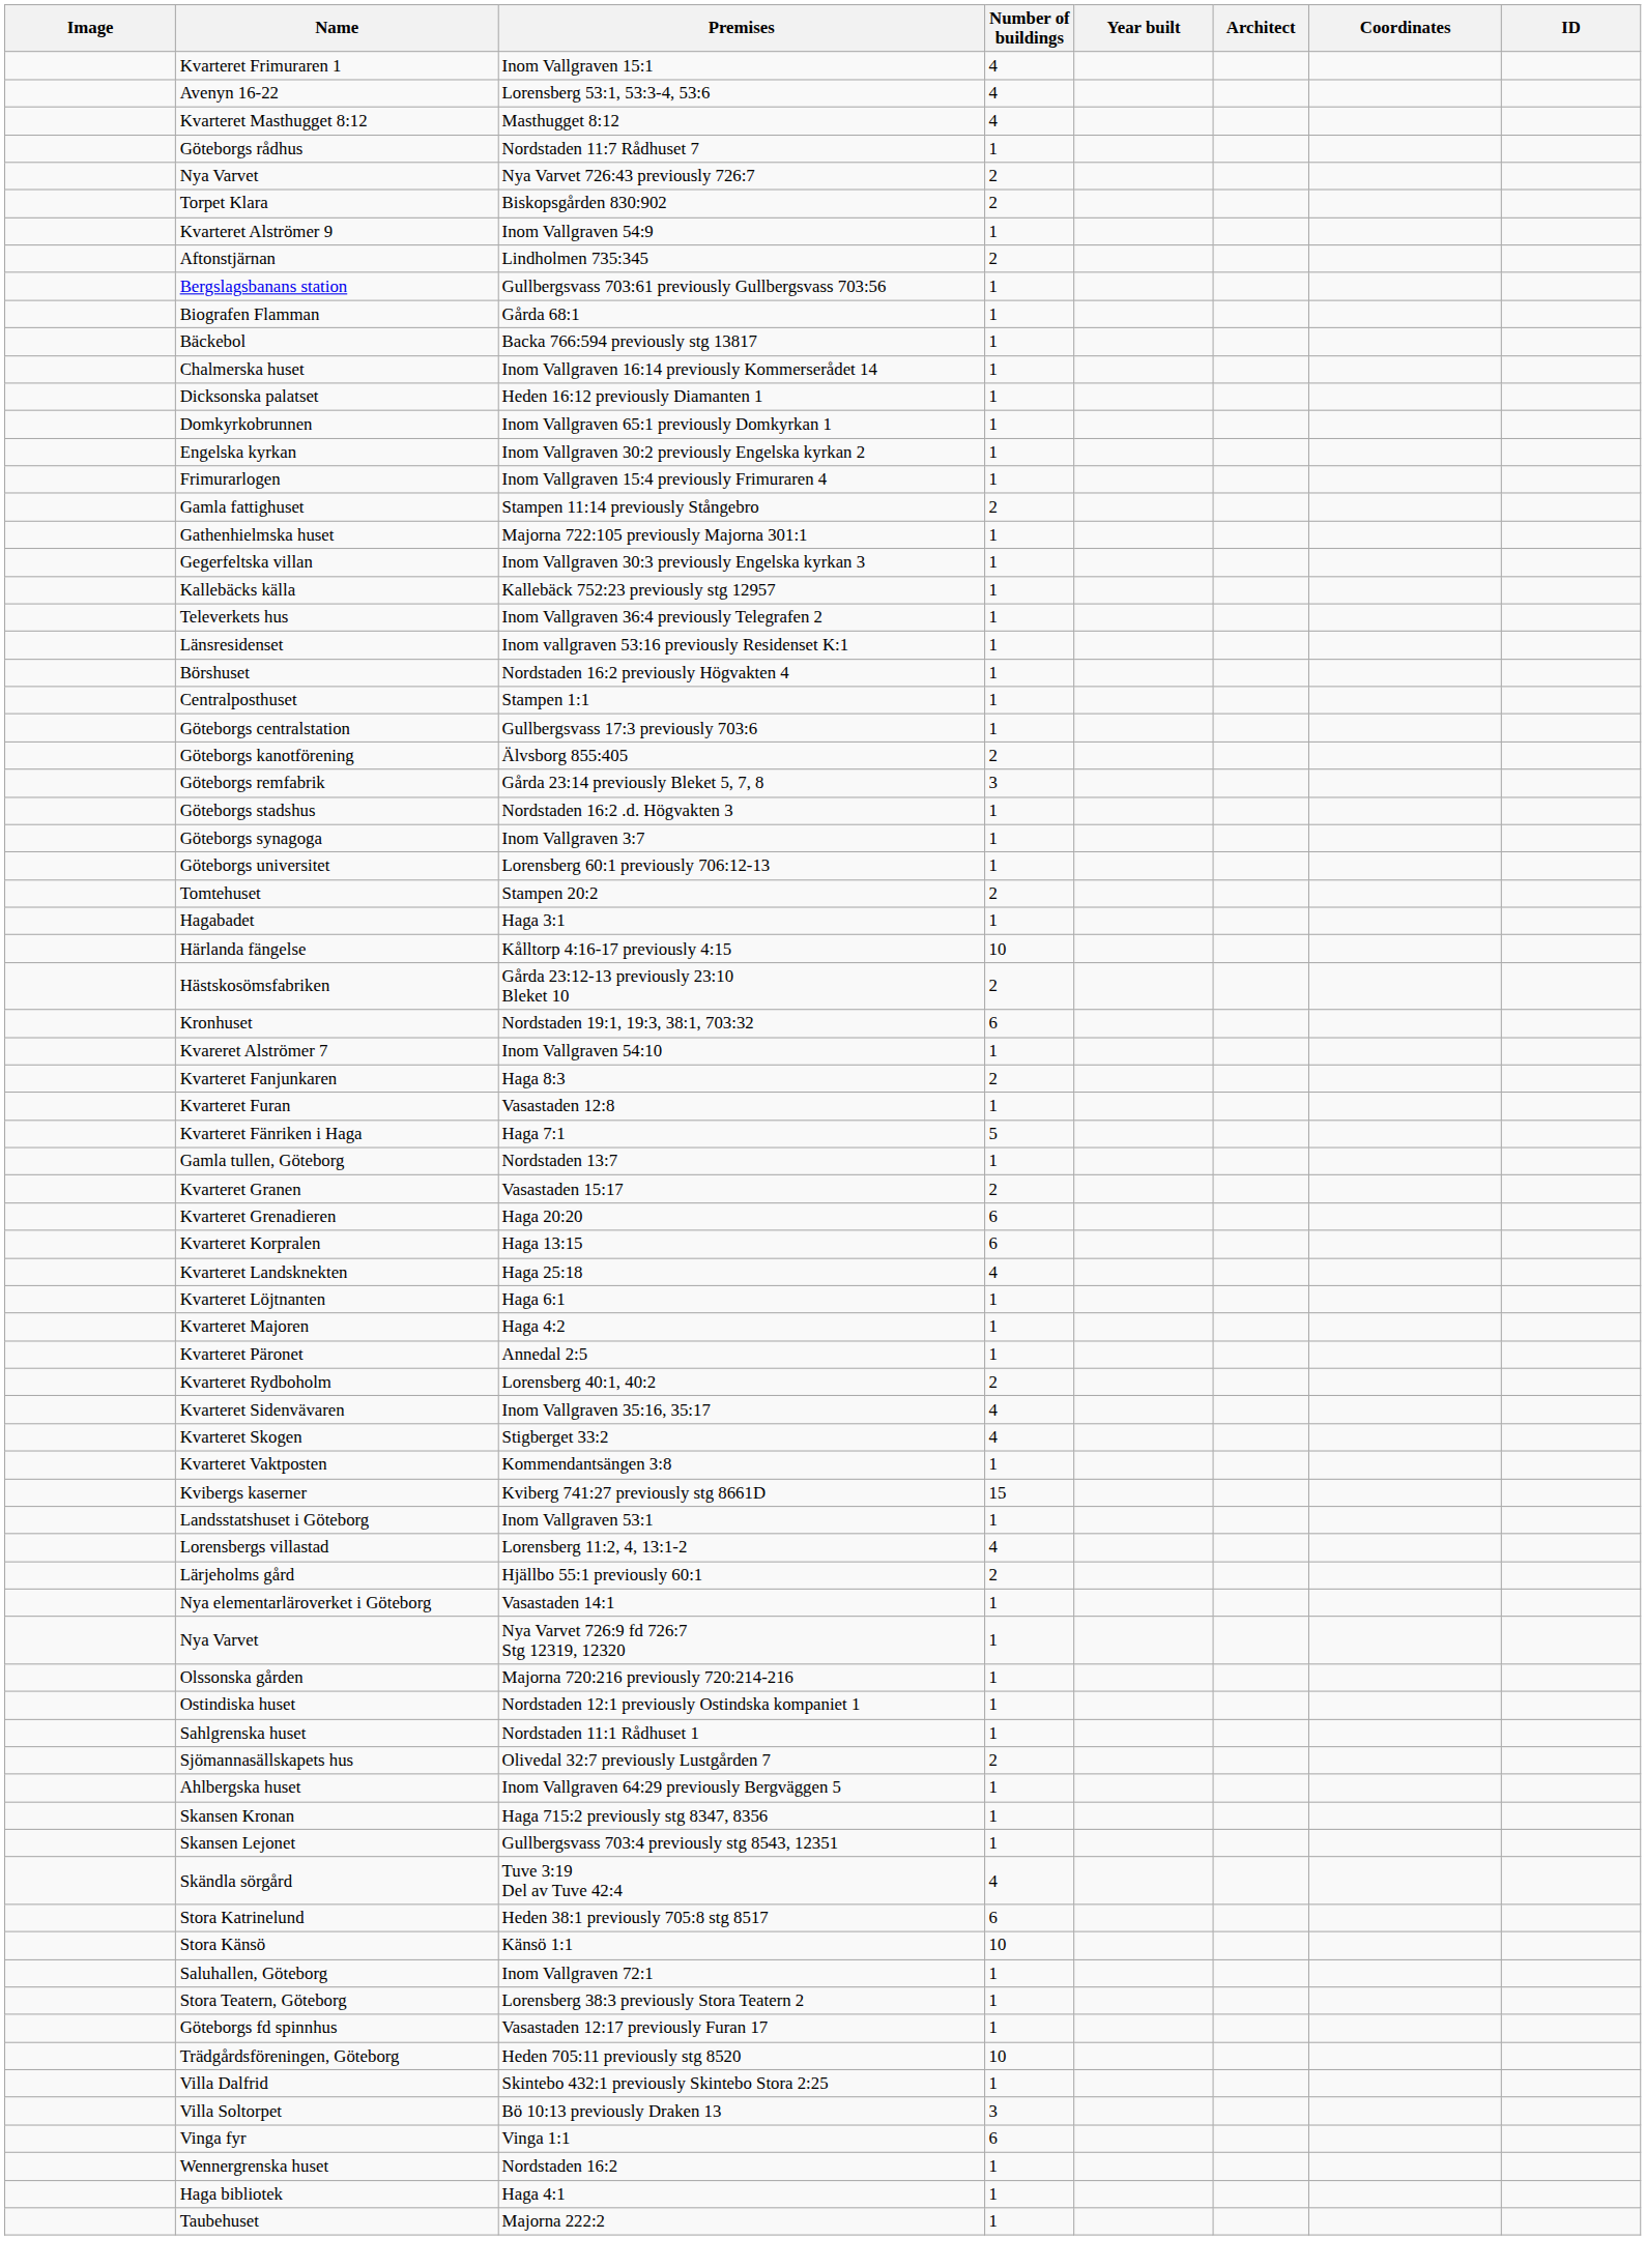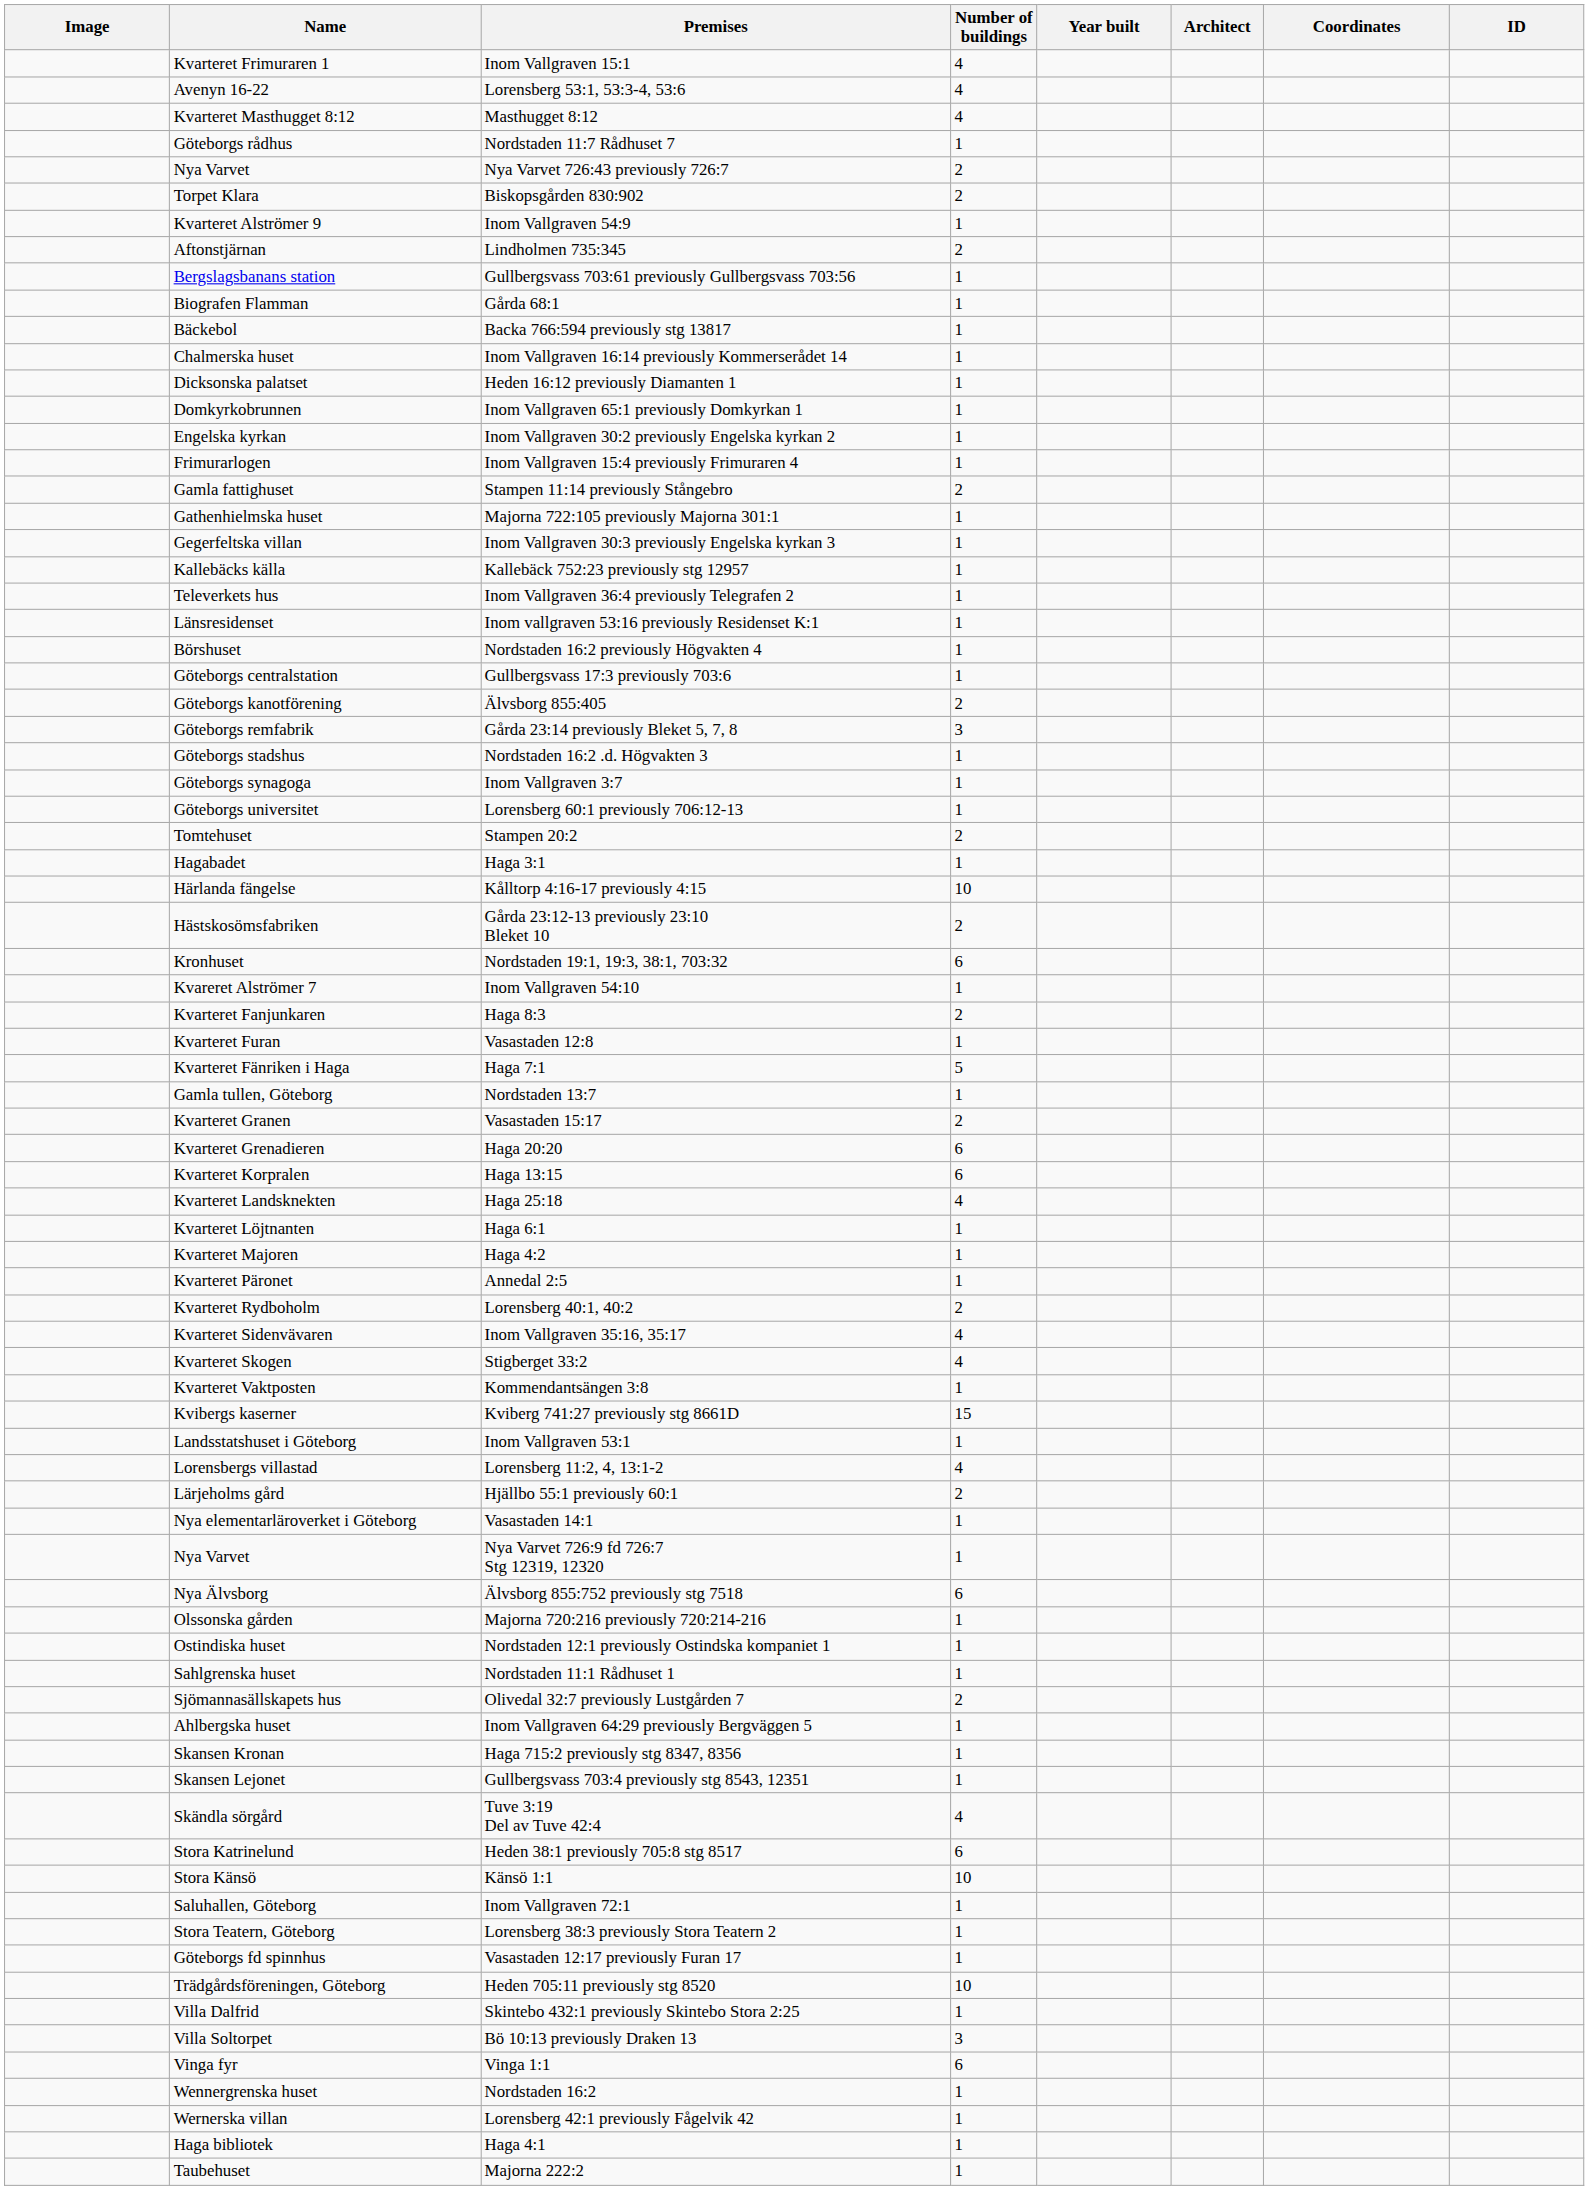- row: Centralposthuset | Stampen 1:1 | 1
+ row: Nya Älvsborg | Älvsborg 855:752 previously stg 7518 | 6
+ row: Wernerska villan | Lorensberg 42:1 previously Fågelvik 42 | 1
